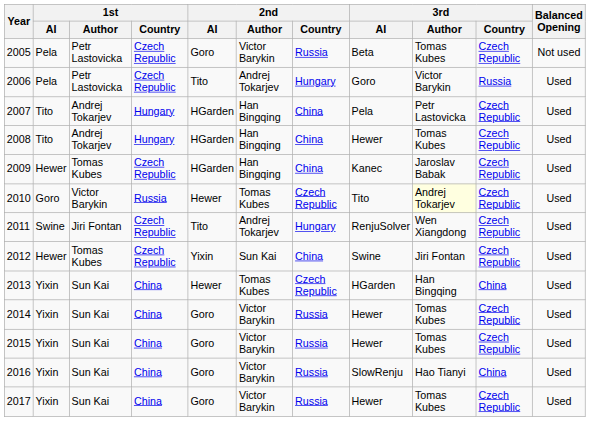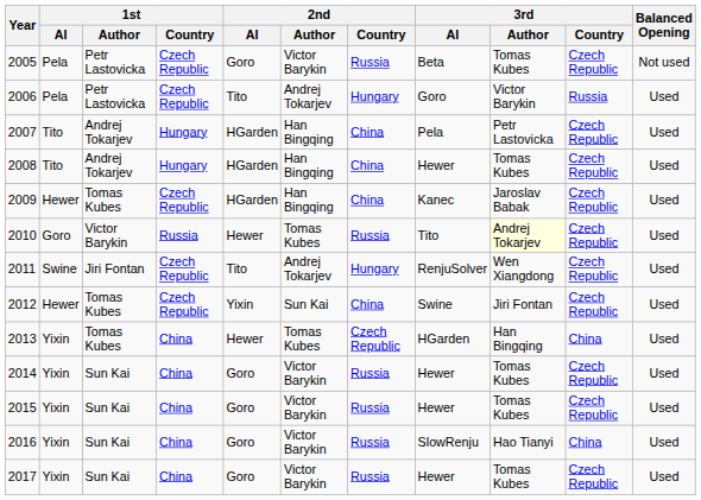2010 | 2nd / Country: Czech Republic -> Russia
2013 | 1st / Author: Sun Kai -> Tomas Kubes
